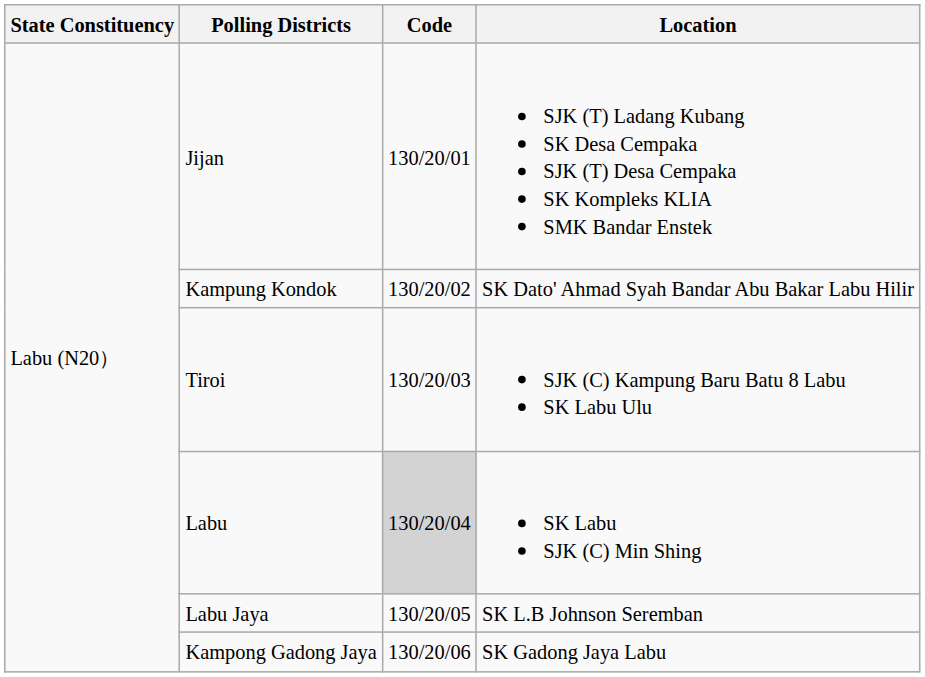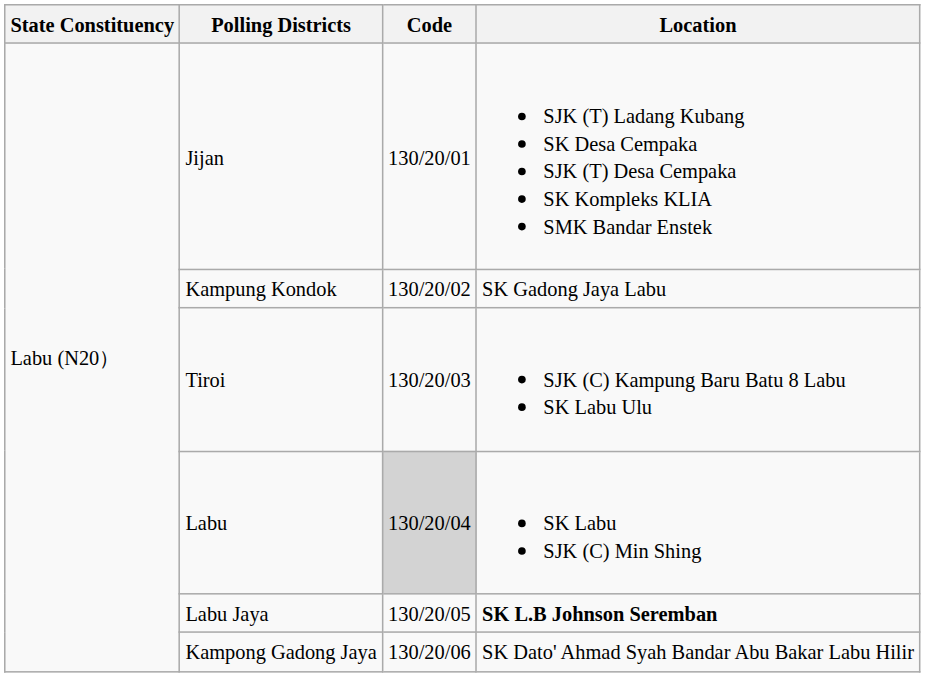Kampung Kondok | Location: SK Dato' Ahmad Syah Bandar Abu Bakar Labu Hilir -> SK Gadong Jaya Labu
Labu Jaya | Location: normal -> bold
Kampong Gadong Jaya | Location: SK Gadong Jaya Labu -> SK Dato' Ahmad Syah Bandar Abu Bakar Labu Hilir
